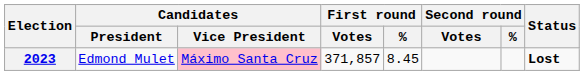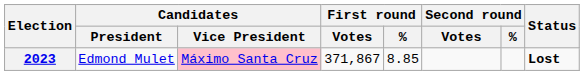2023 | First round / Votes: 371,857 -> 371,867
2023 | First round / %: 8.45 -> 8.85
